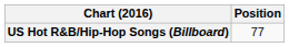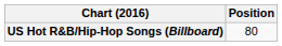US Hot R&B/Hip-Hop Songs (Billboard) | Position: 77 -> 80
